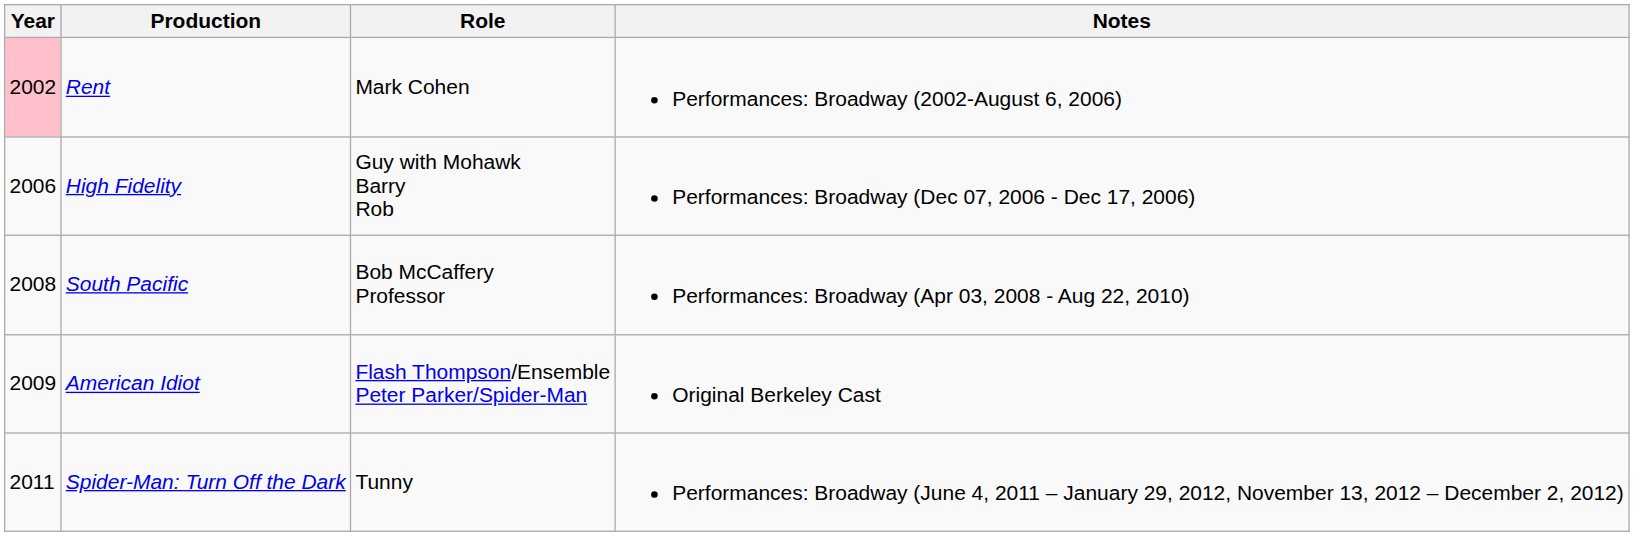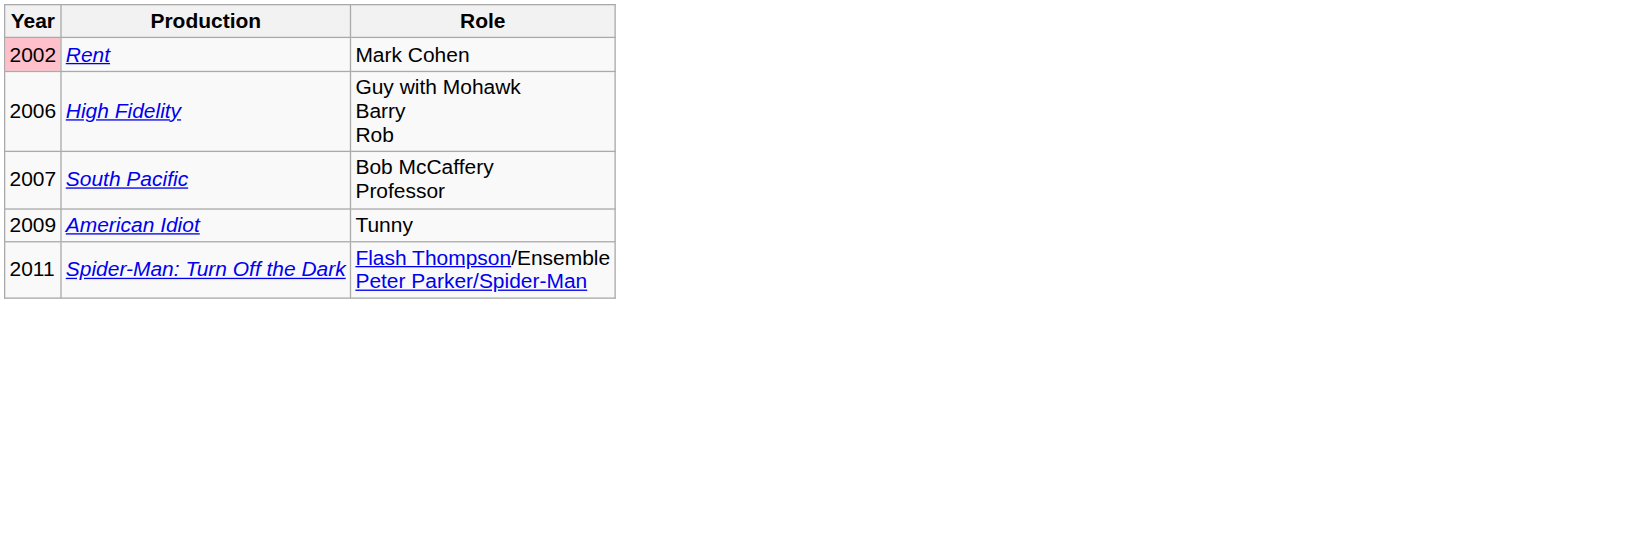- column: Notes | Performances: Broadway (2002-August 6, 2006) | Performances: Broadway (Dec 07, 2006 - Dec 17, 2006) | Performances: Broadway (Apr 03, 2008 - Aug 22, 2010) | Original Berkeley Cast | Performances: Broadway (June 4, 2011 – January 29, 2012, November 13, 2012 – December 2, 2012)
South Pacific | Year: 2008 -> 2007
American Idiot | Role: Flash Thompson/Ensemble Peter Parker/Spider-Man -> Tunny
Spider-Man: Turn Off the Dark | Role: Tunny -> Flash Thompson/Ensemble Peter Parker/Spider-Man
